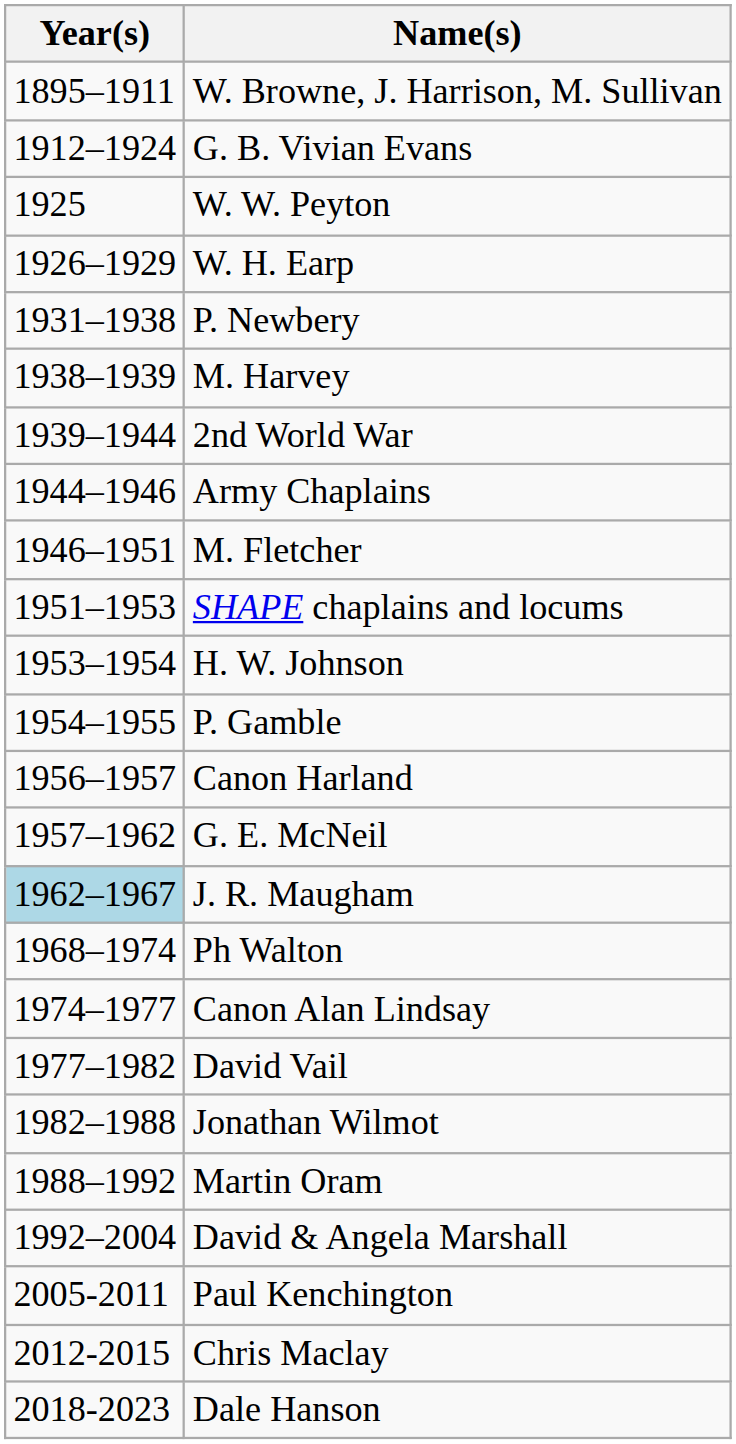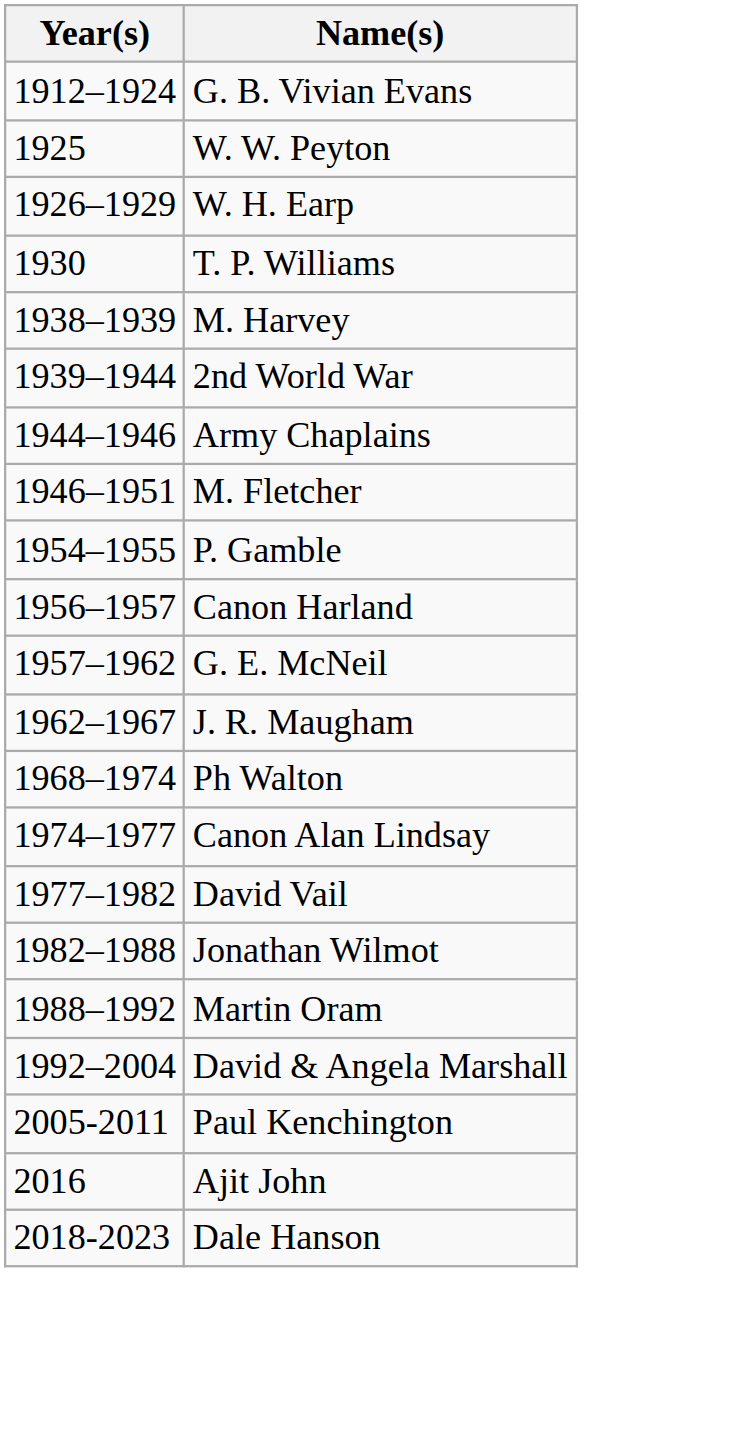- row: 1895–1911 | W. Browne, J. Harrison, M. Sullivan
+ row: 1930 | T. P. Williams
- row: 1931–1938 | P. Newbery
- row: 1951–1953 | SHAPE chaplains and locums
- row: 1953–1954 | H. W. Johnson
J. R. Maugham | Year(s): lightblue background -> no background
- row: 2012-2015 | Chris Maclay
+ row: 2016 | Ajit John
